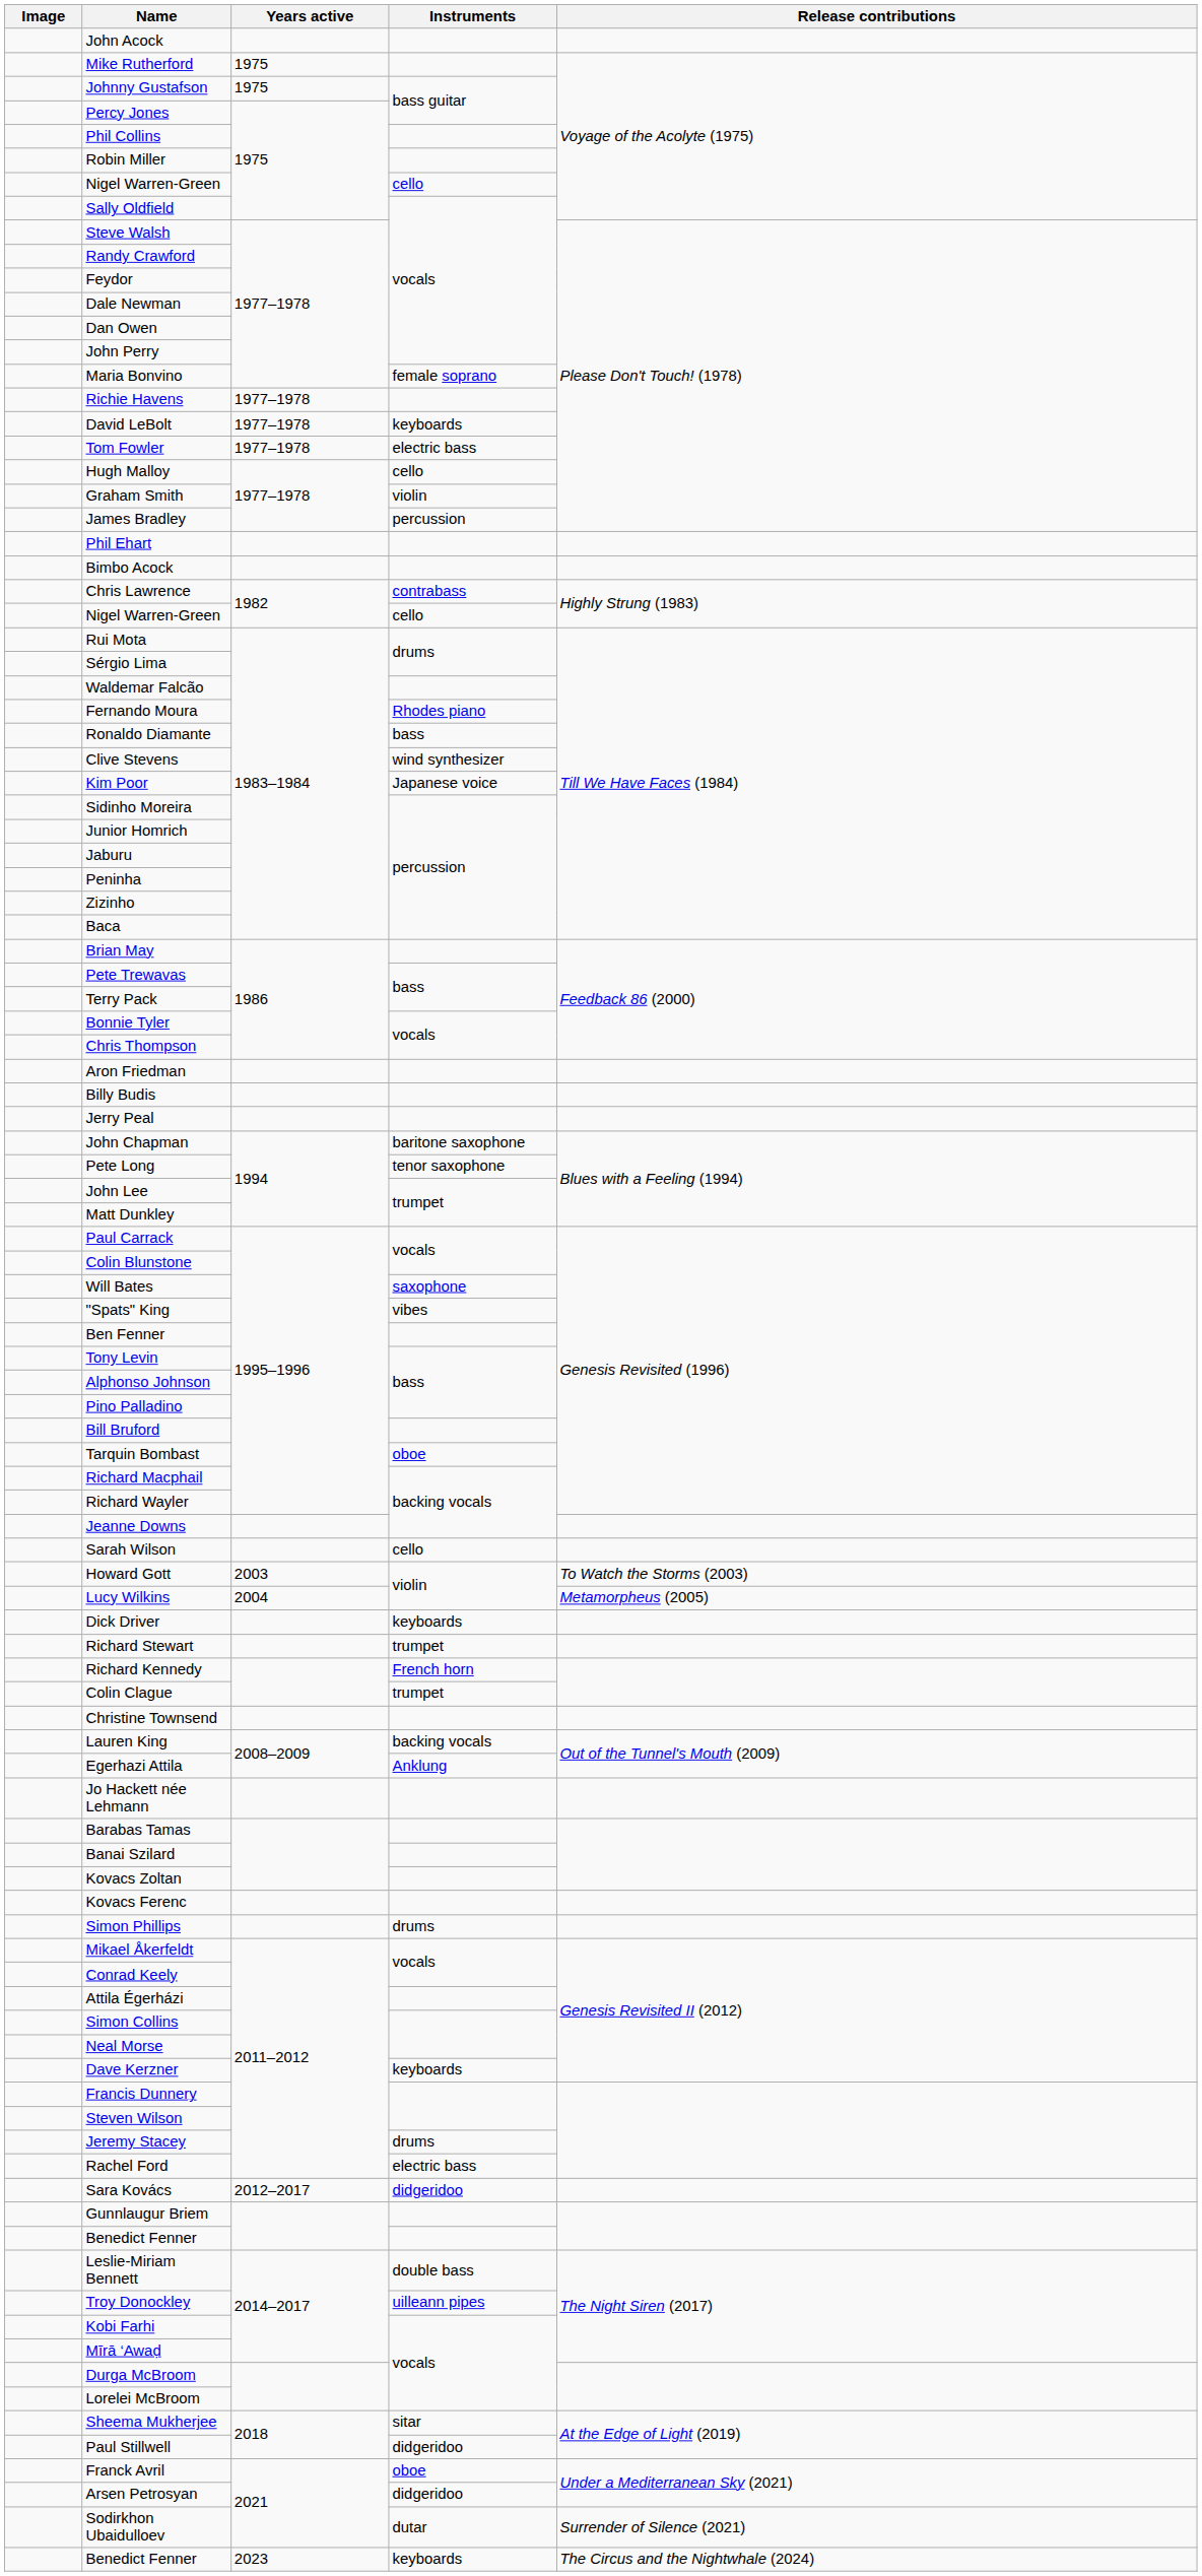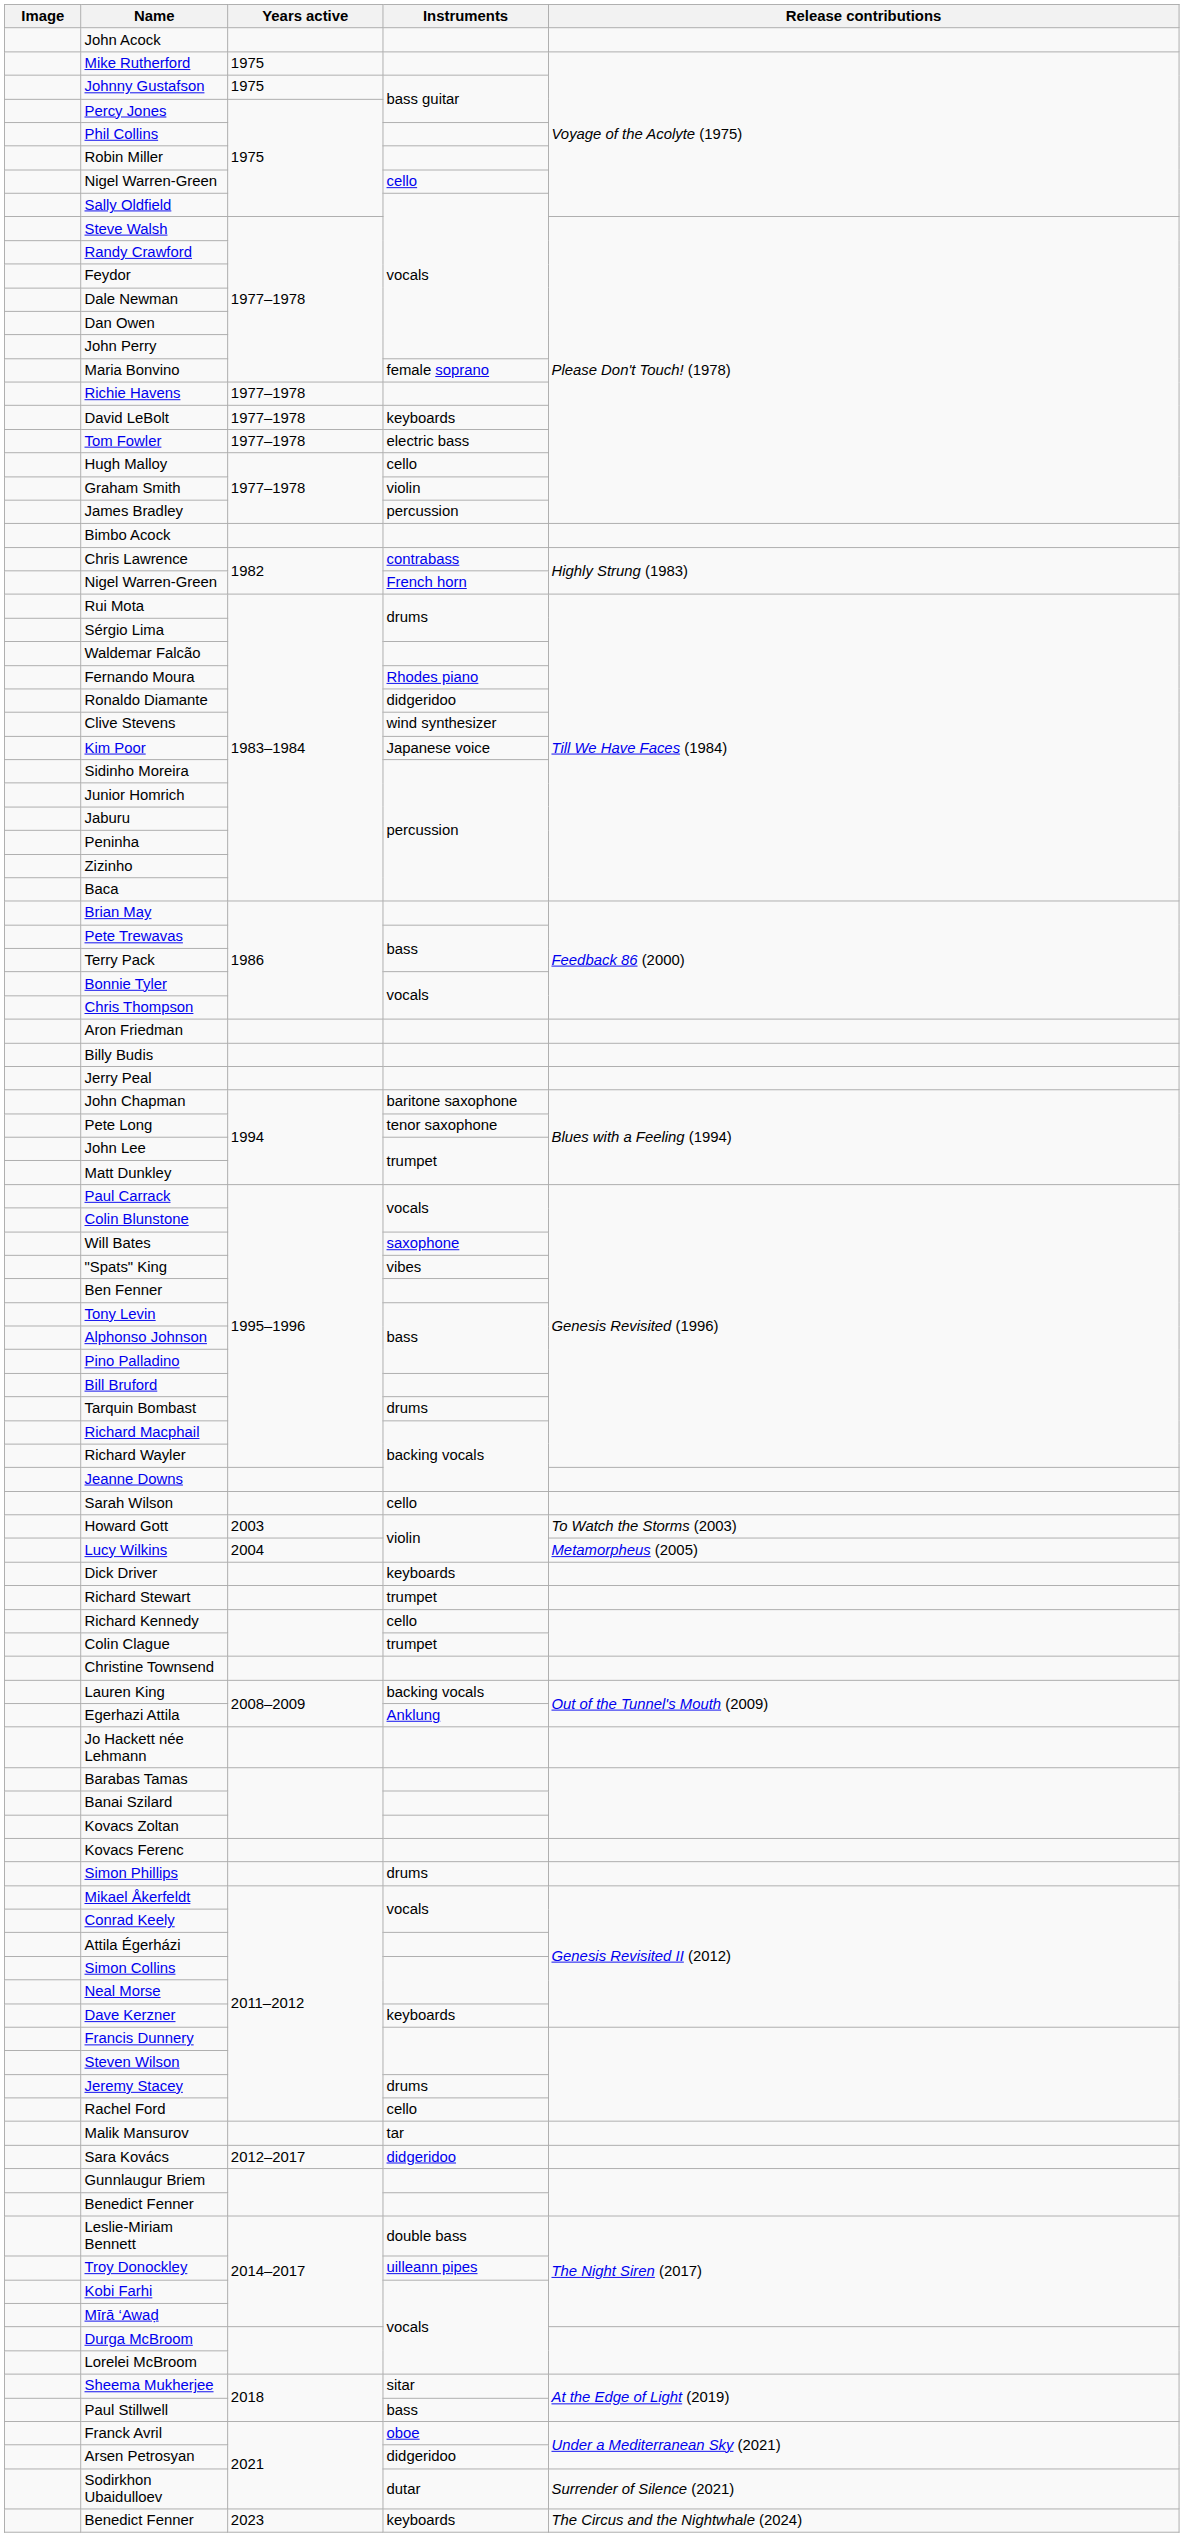- row: Phil Ehart
Nigel Warren-Green / 1982 | Instruments: cello -> French horn
Ronaldo Diamante | Instruments: bass -> didgeridoo
Tarquin Bombast | Instruments: oboe -> drums
Richard Kennedy | Instruments: French horn -> cello
Rachel Ford | Instruments: electric bass -> cello
+ row: Malik Mansurov | tar
Paul Stillwell | Instruments: didgeridoo -> bass
